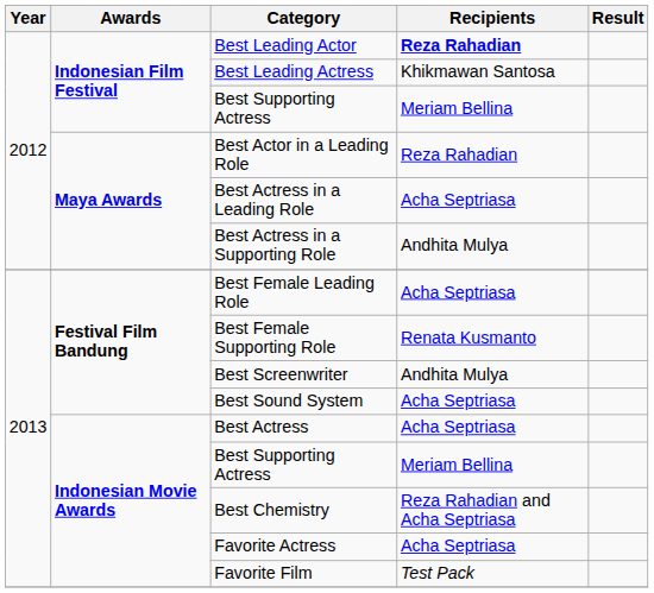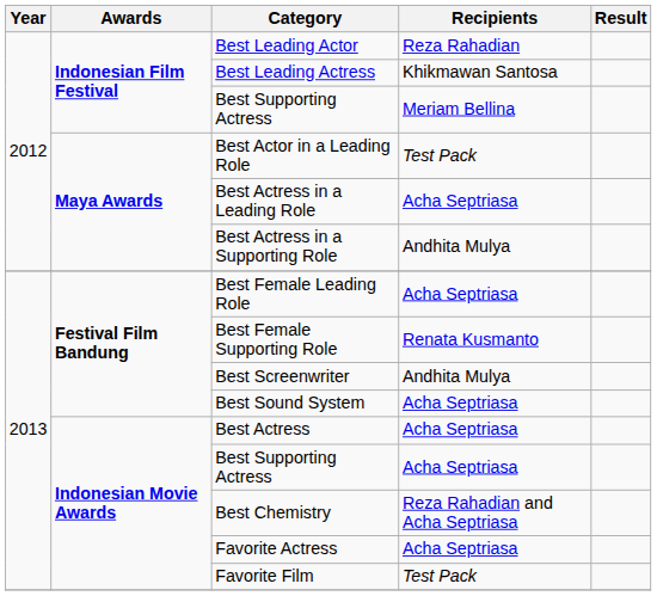Best Leading Actor | Recipients: bold -> normal
Best Actor in a Leading Role | Recipients: Reza Rahadian -> Test Pack
Indonesian Movie Awards / Best Supporting Actress | Recipients: Meriam Bellina -> Acha Septriasa
